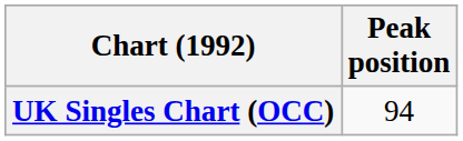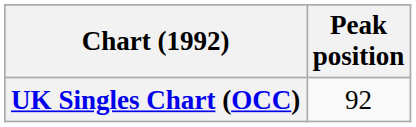UK Singles Chart (OCC) | Peak position: 94 -> 92
